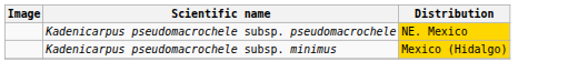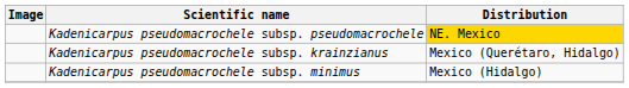+ row: Kadenicarpus pseudomacrochele subsp. krainzianus | Mexico (Querétaro, Hidalgo)
Kadenicarpus pseudomacrochele subsp. minimus | Distribution: gold background -> no background
